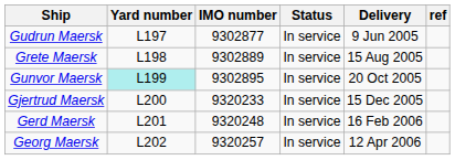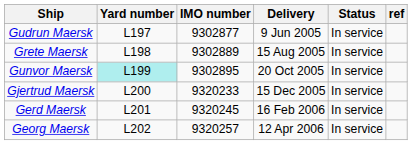columns swapped: Delivery <-> Status
Gerd Maersk | IMO number: 9320248 -> 9320245
